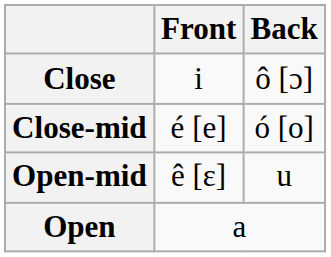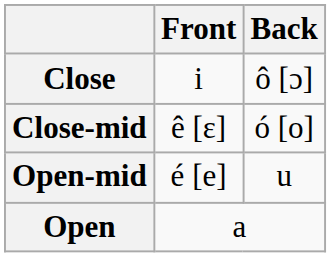Close-mid | Front: é [e] -> ê [ɛ]
Open-mid | Front: ê [ɛ] -> é [e]
